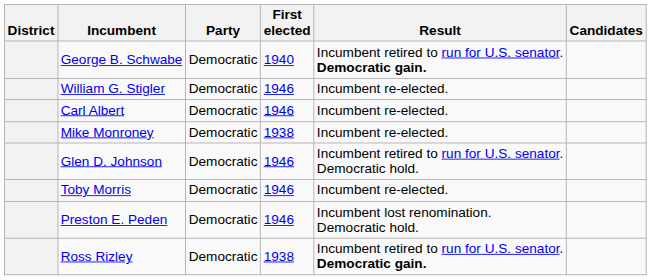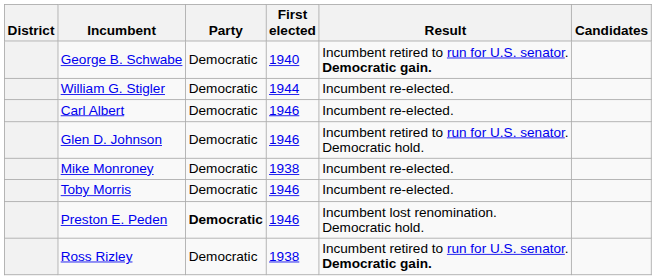William G. Stigler | First elected: 1946 -> 1944
rows swapped: Glen D. Johnson <-> Mike Monroney
Preston E. Peden | Party: normal -> bold
